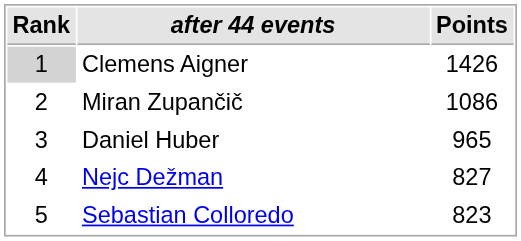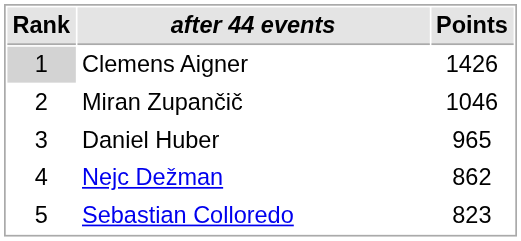Miran Zupančič | Points: 1086 -> 1046
Nejc Dežman | Points: 827 -> 862
